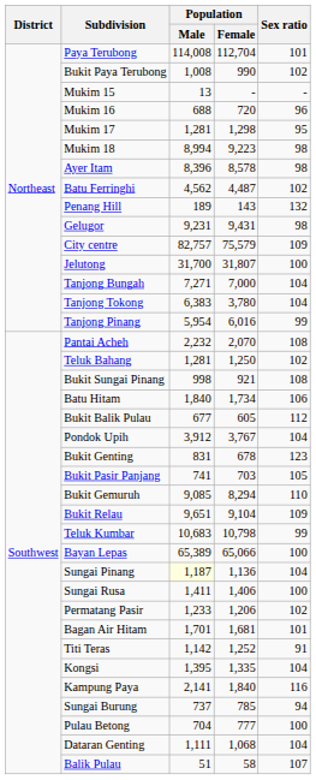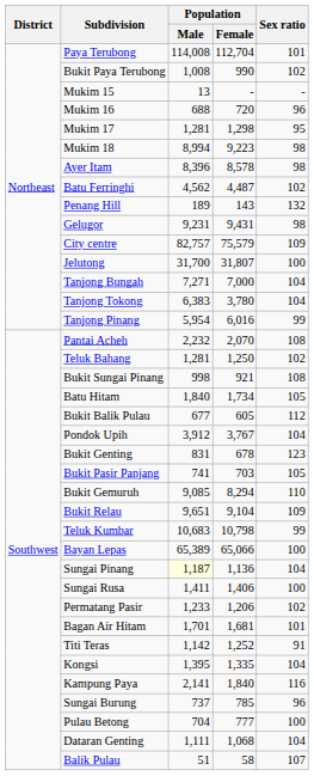Batu Hitam | Sex ratio: 106 -> 105
Sungai Burung | Sex ratio: 94 -> 96
